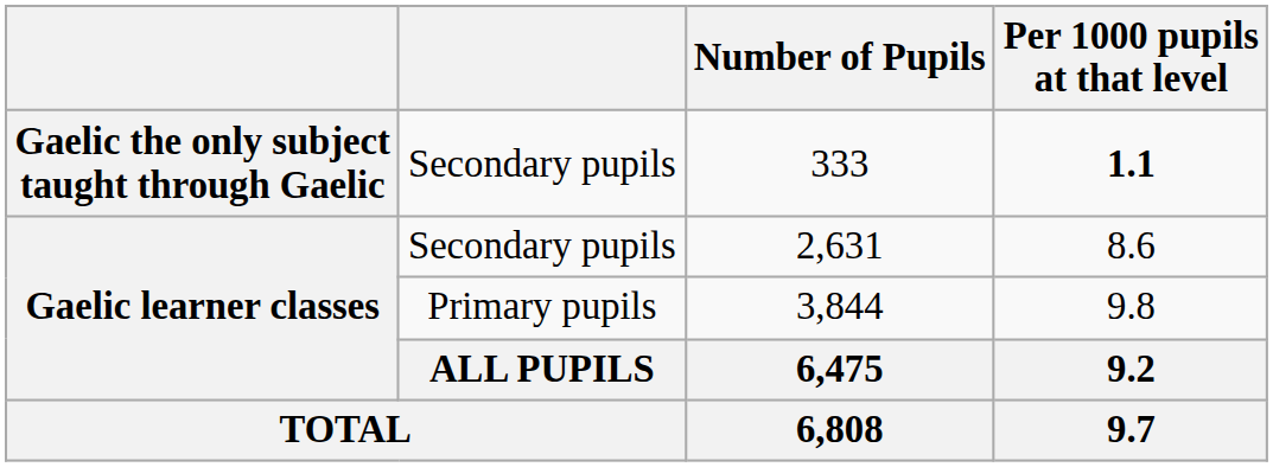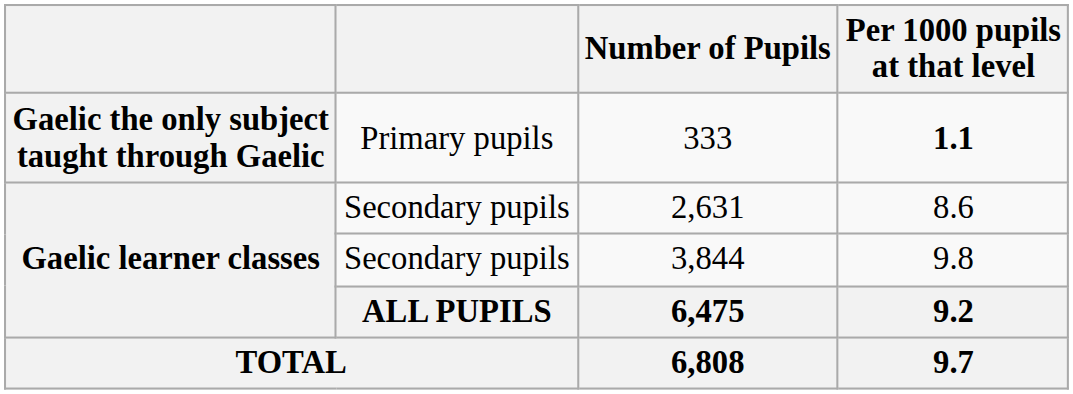333 | column 2: Secondary pupils -> Primary pupils
3,844 | column 2: Primary pupils -> Secondary pupils
